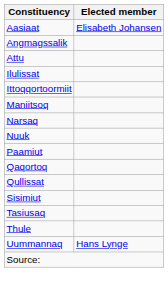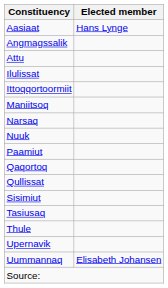Aasiaat | Elected member: Elisabeth Johansen -> Hans Lynge
+ row: Upernavik
Uummannaq | Elected member: Hans Lynge -> Elisabeth Johansen
